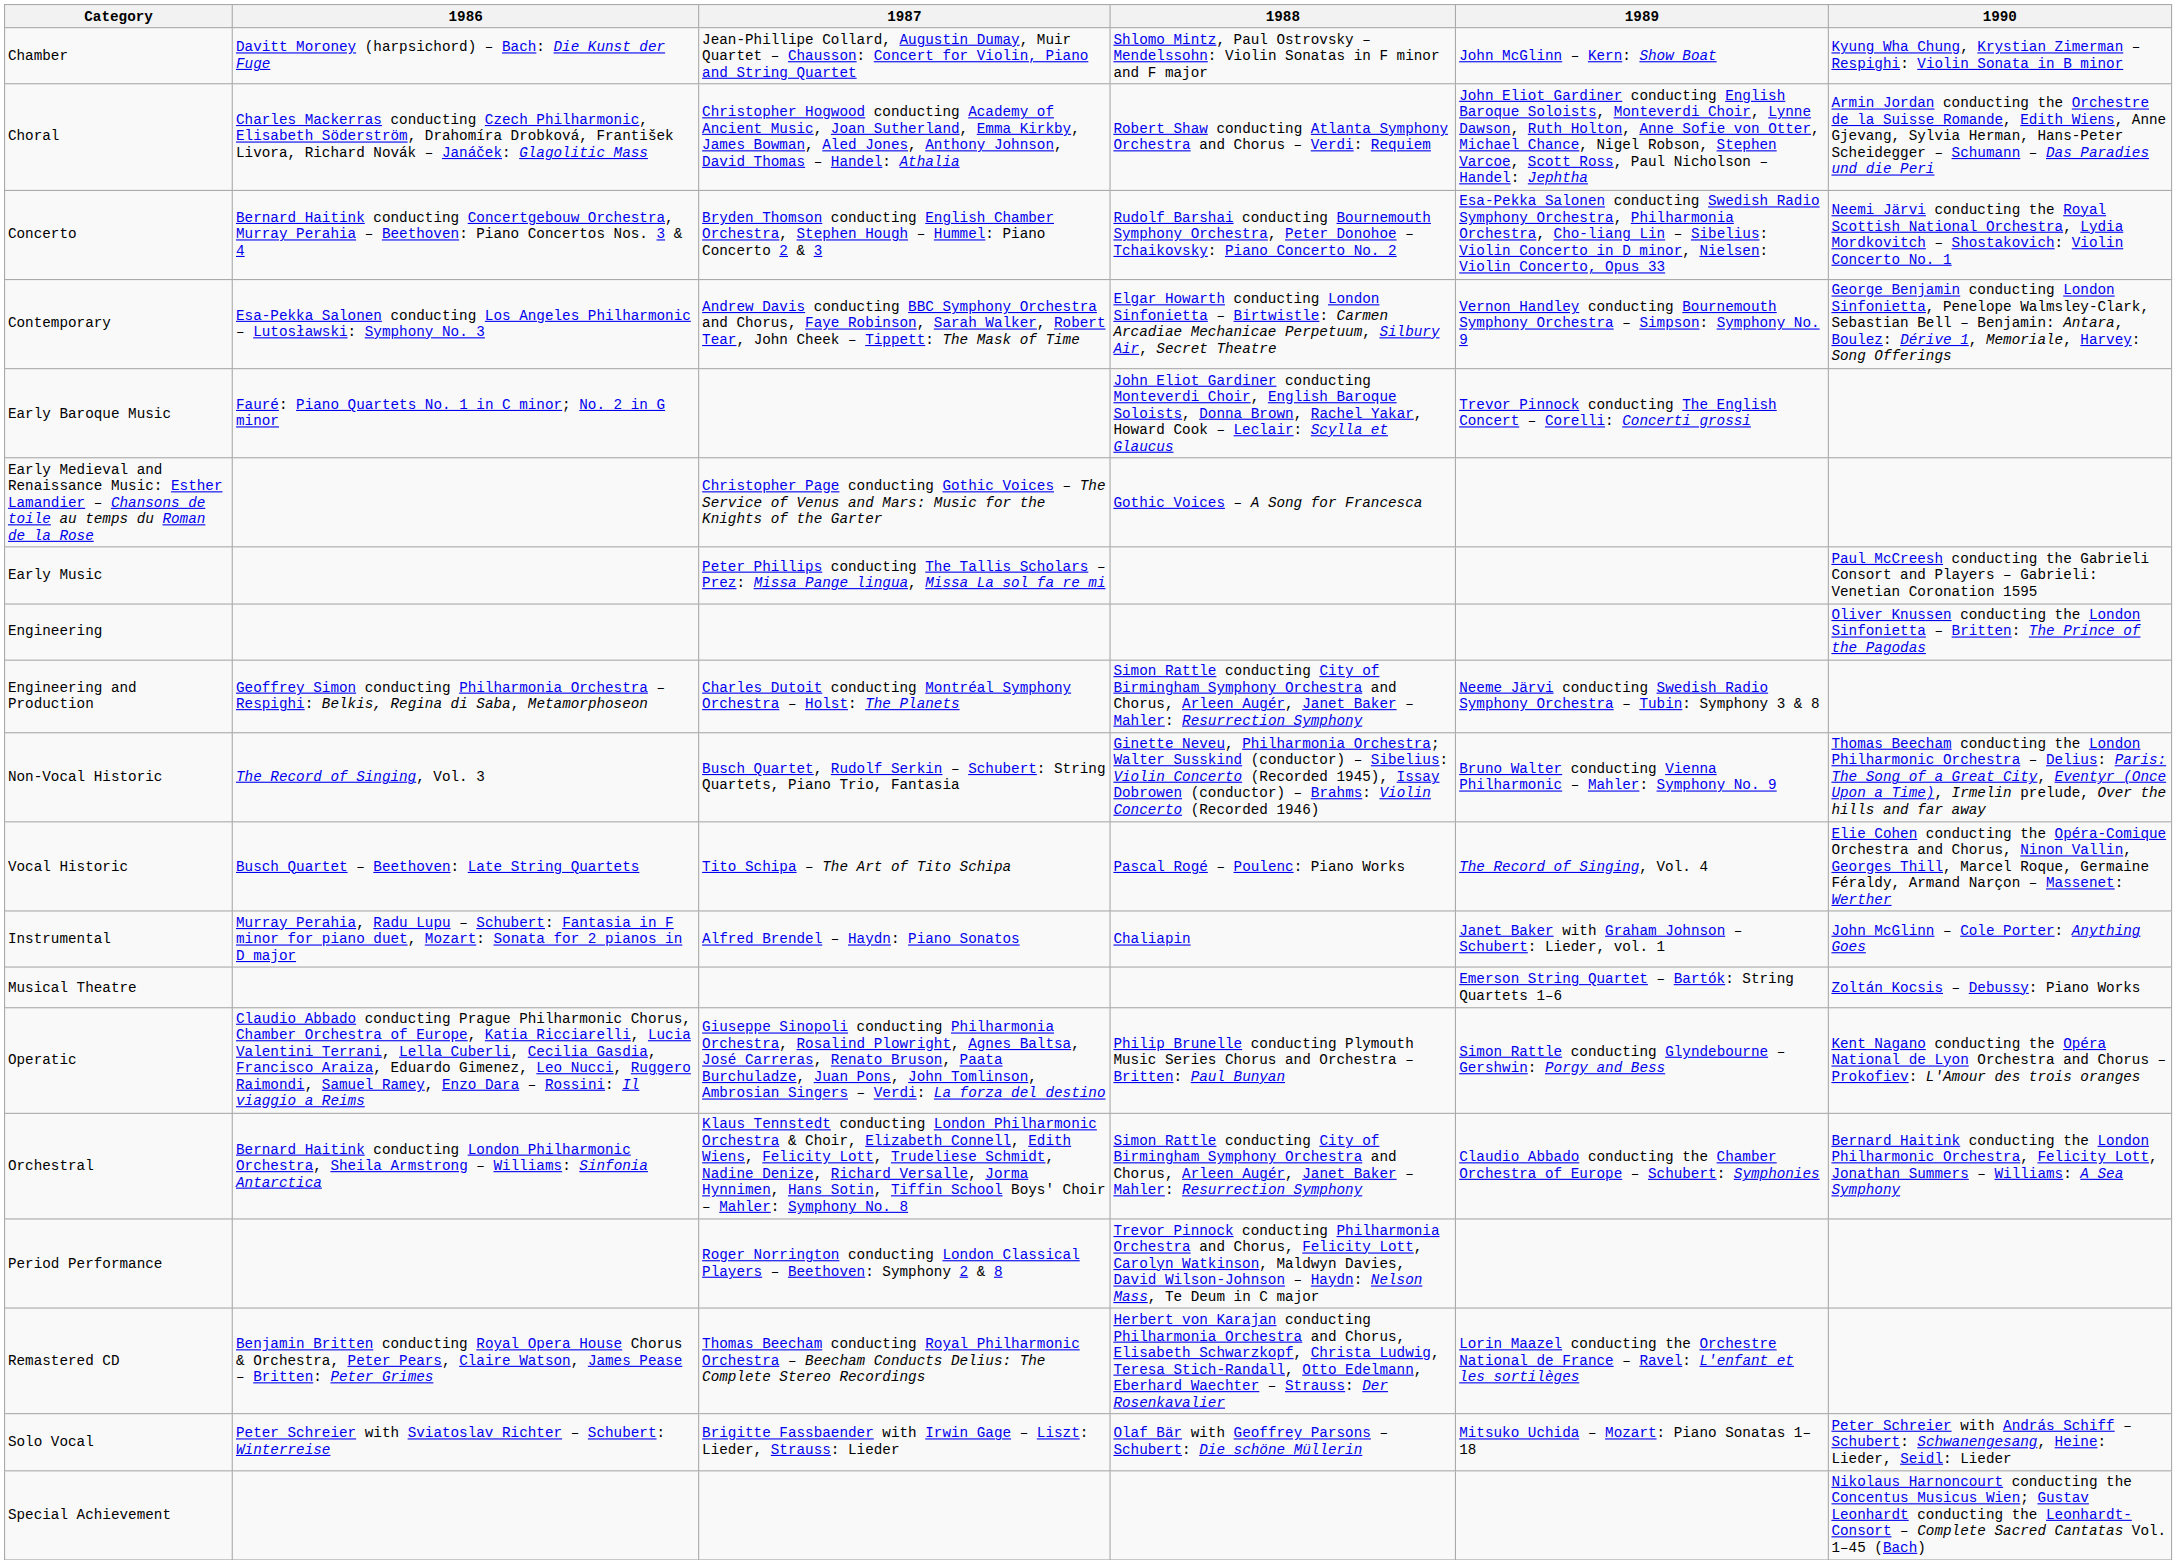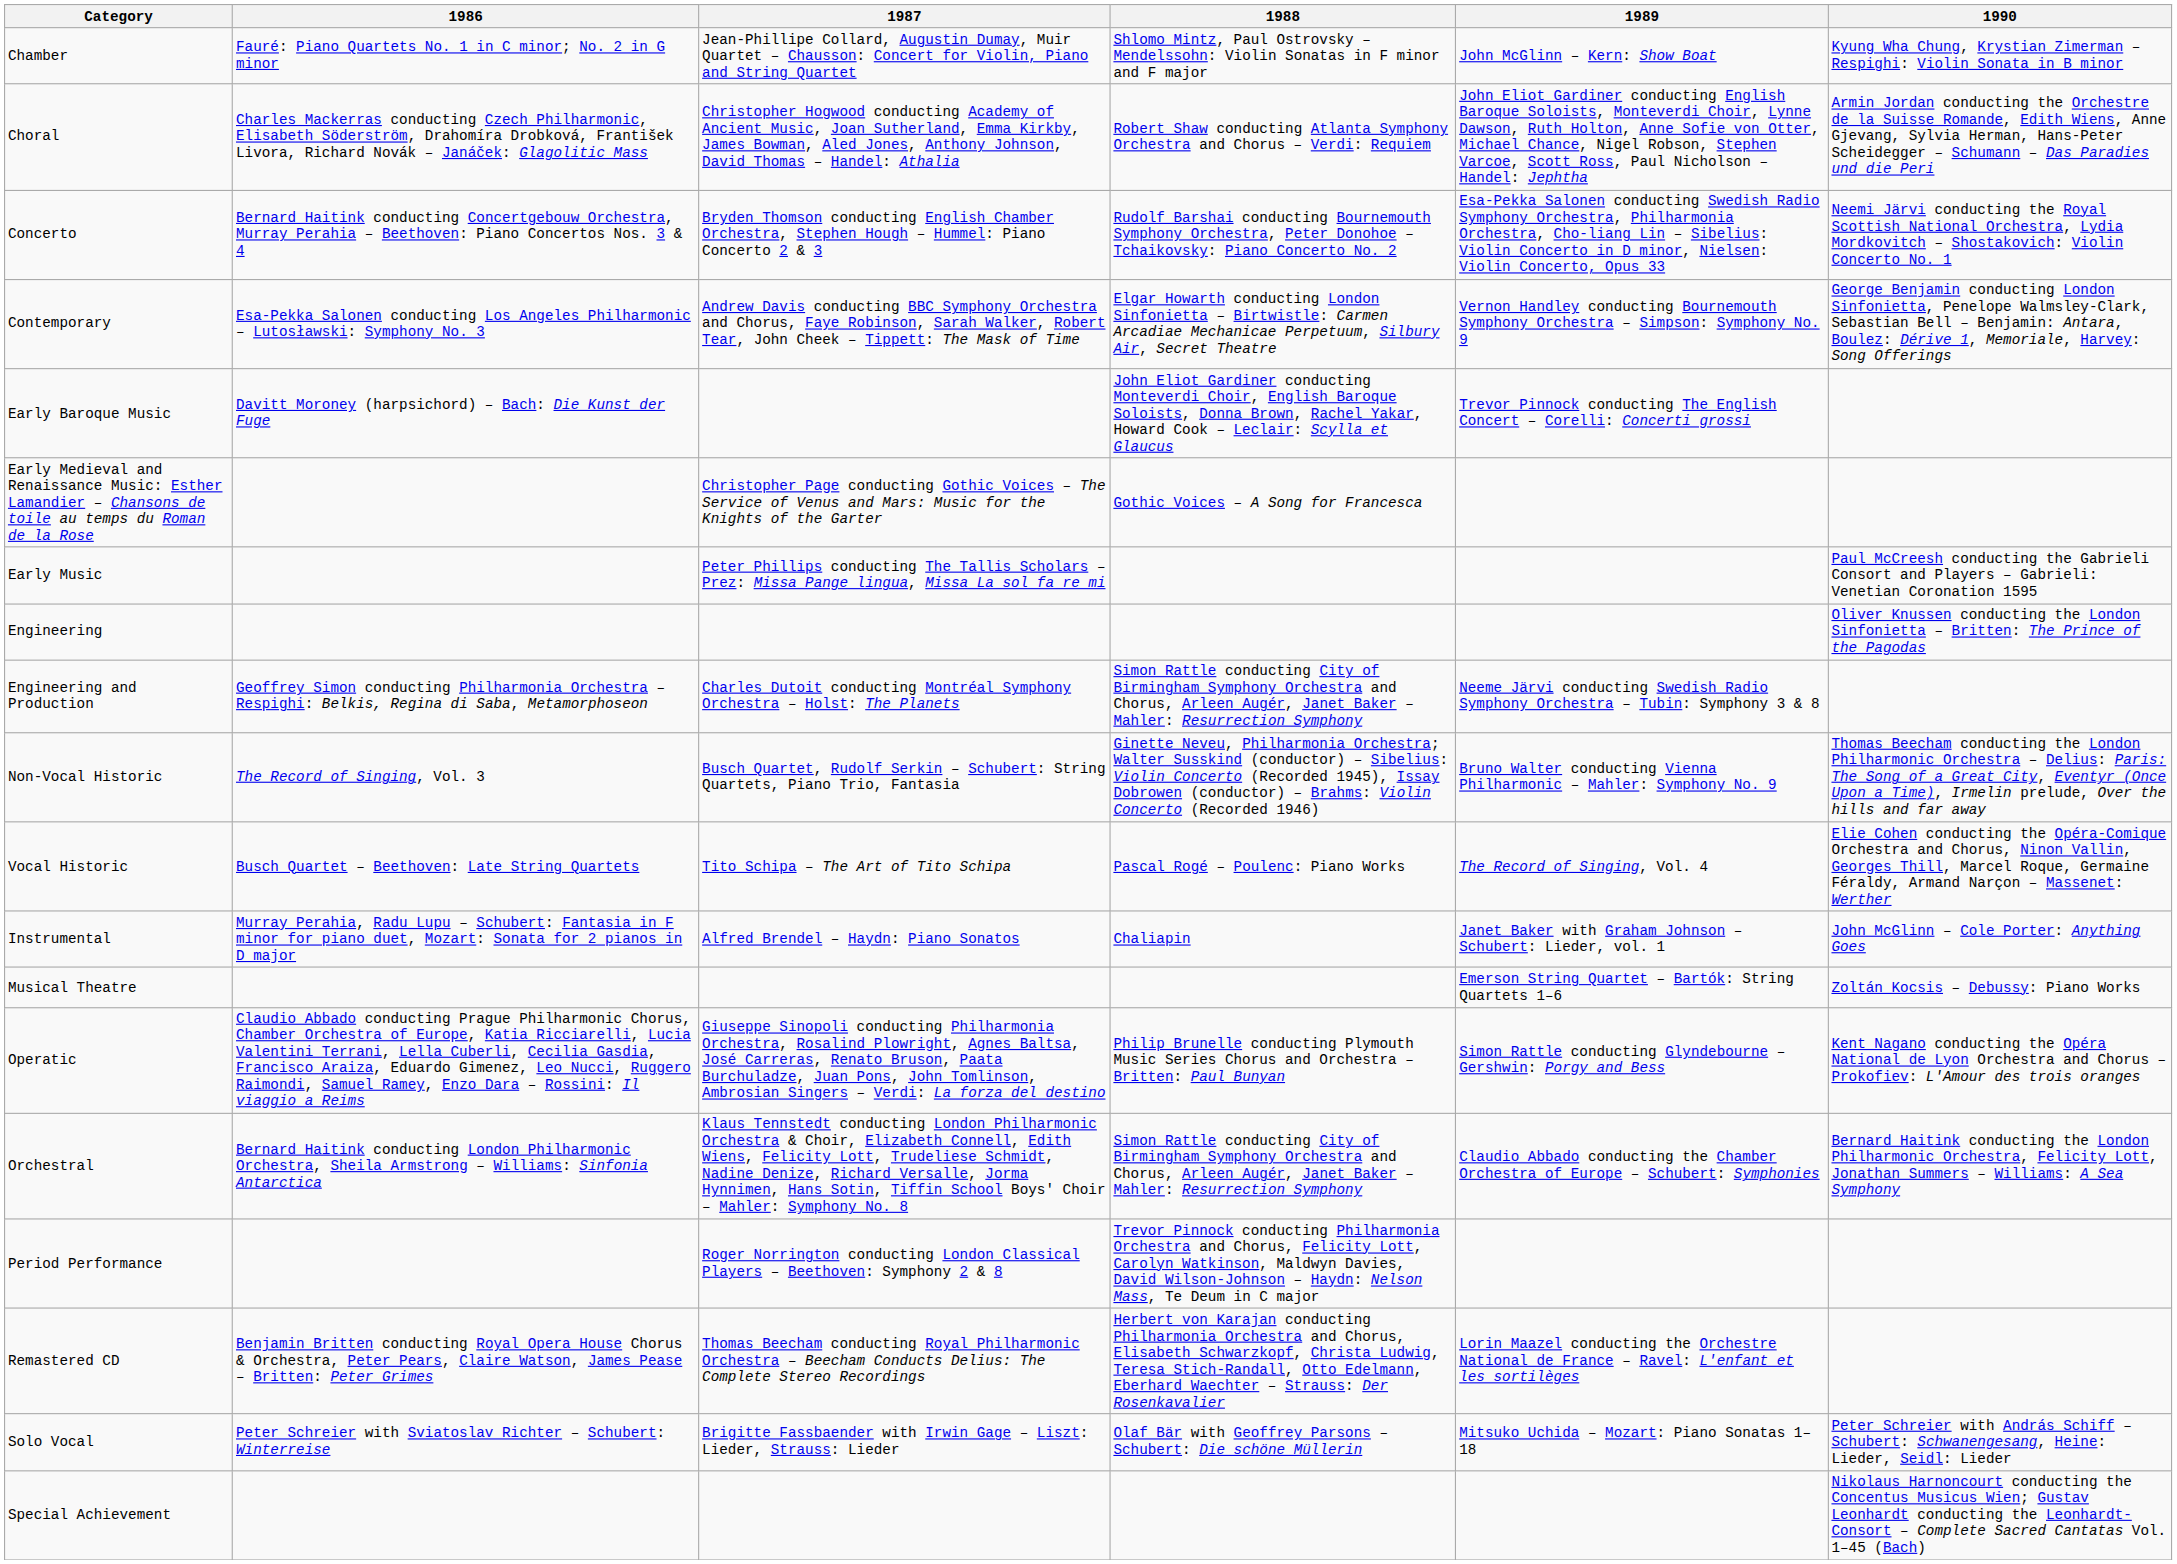Chamber | 1986: Davitt Moroney (harpsichord) – Bach: Die Kunst der Fuge -> Fauré: Piano Quartets No. 1 in C minor; No. 2 in G minor
Early Baroque Music | 1986: Fauré: Piano Quartets No. 1 in C minor; No. 2 in G minor -> Davitt Moroney (harpsichord) – Bach: Die Kunst der Fuge
